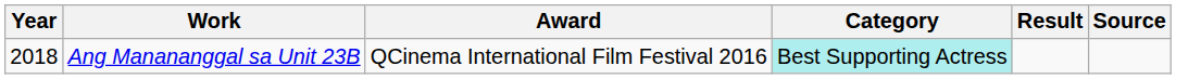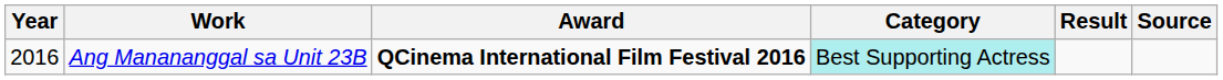Ang Manananggal sa Unit 23B | Year: 2018 -> 2016
Ang Manananggal sa Unit 23B | Award: normal -> bold
